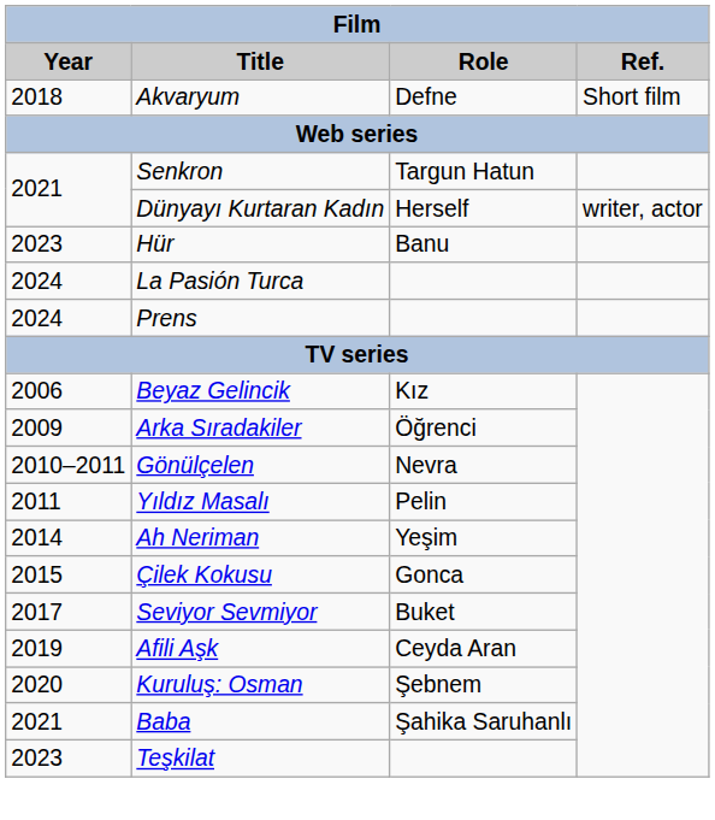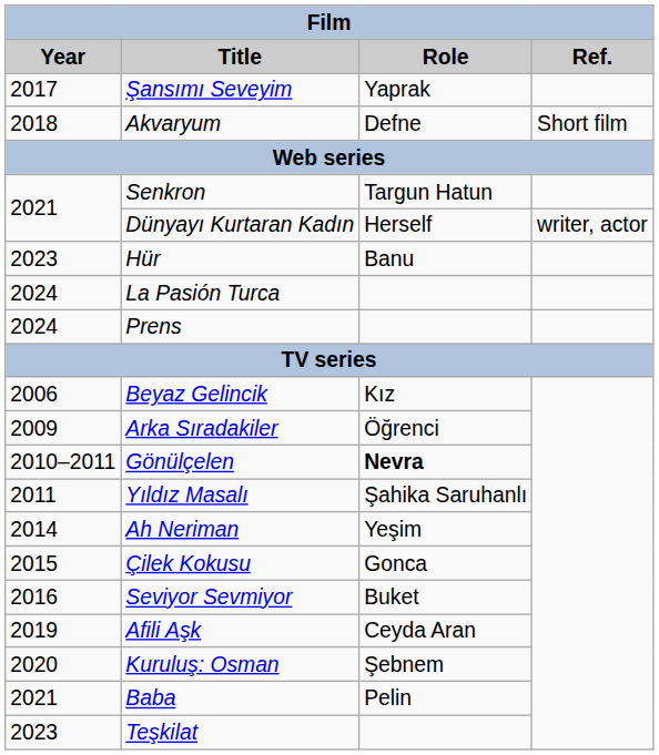+ row: 2017 | Şansımı Seveyim | Yaprak
Gönülçelen | Role: normal -> bold
Yıldız Masalı | Role: Pelin -> Şahika Saruhanlı
Seviyor Sevmiyor | Year: 2017 -> 2016
Baba | Role: Şahika Saruhanlı -> Pelin
